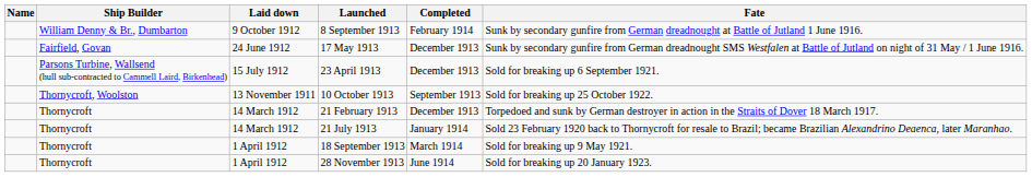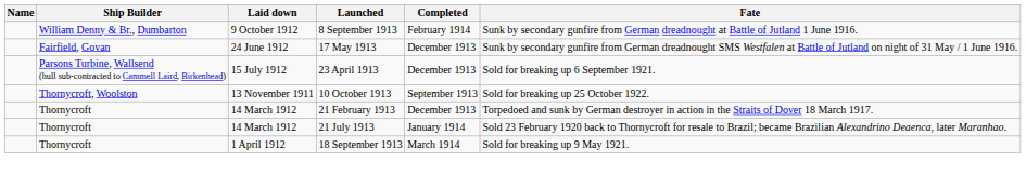- row: Thornycroft | 1 April 1912 | 28 November 1913 | June 1914 | Sold for breaking up 20 January 1923.
